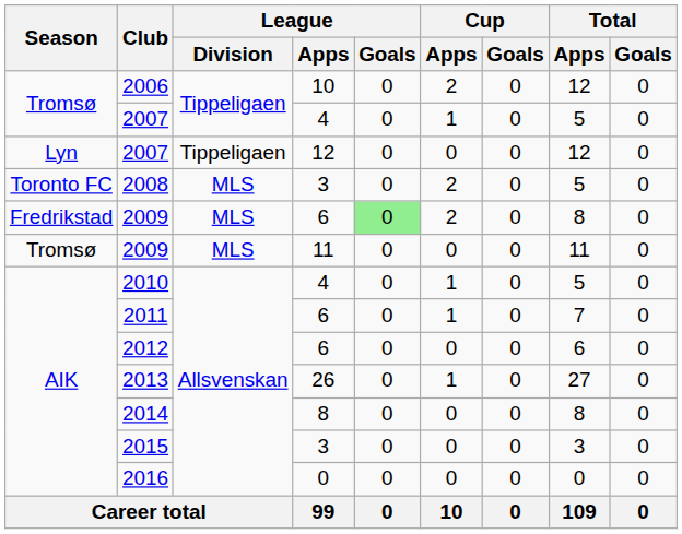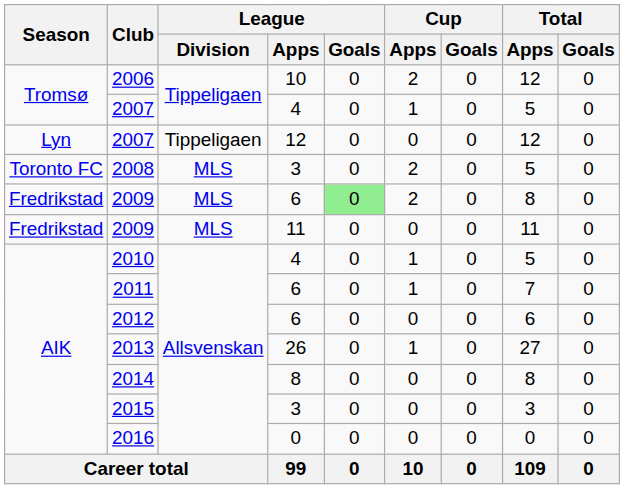2009 / 11 | Season: Tromsø -> Fredrikstad
